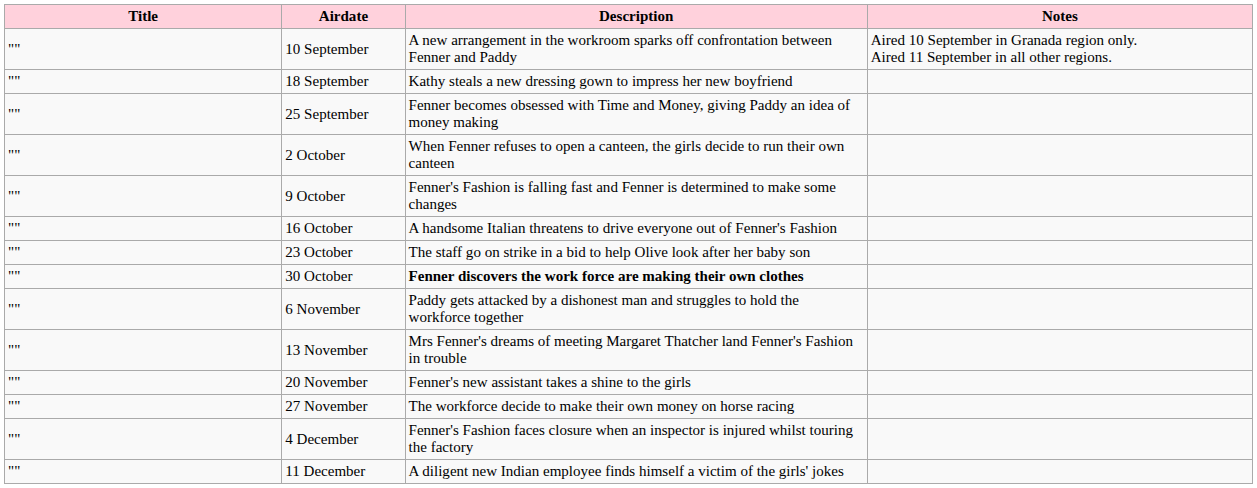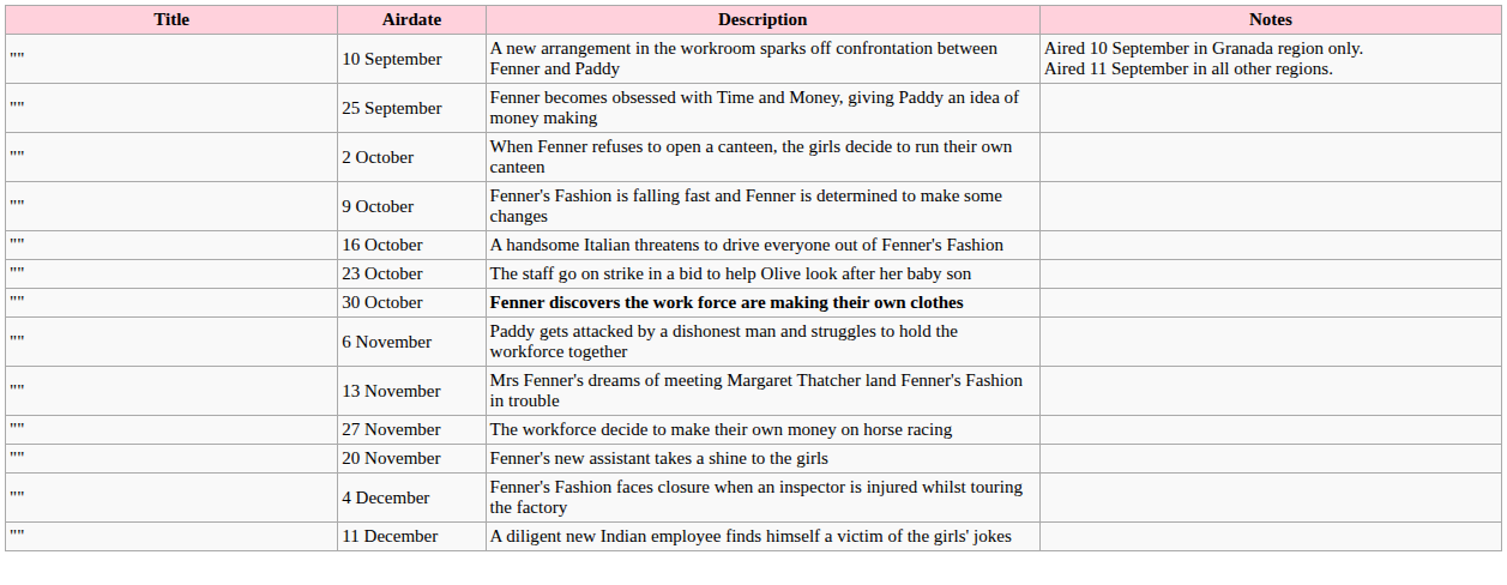- row: "" | 18 September | Kathy steals a new dressing gown to impress her new boyfriend
rows swapped: 20 November <-> 27 November
